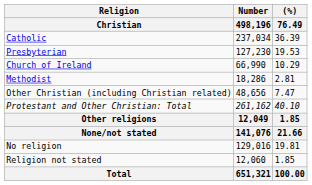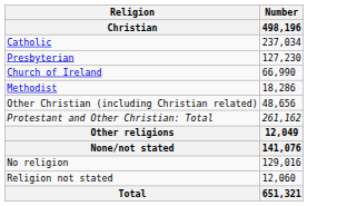- column: (%) | 76.49 | 36.39 | 19.53 | 10.29 | 2.81 | 7.47 | 40.10 | 1.85 | 21.66 | 19.81 | 1.85 | 100.00
